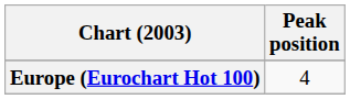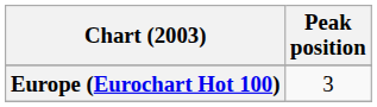Europe (Eurochart Hot 100) | Peak position: 4 -> 3
